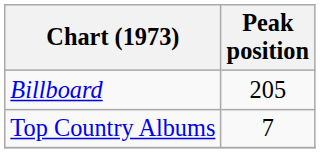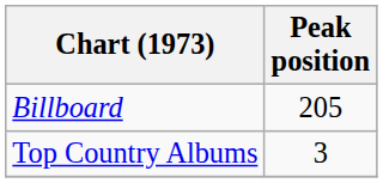Top Country Albums | Peak position: 7 -> 3
